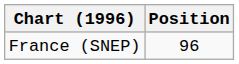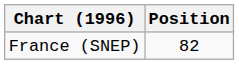France (SNEP) | Position: 96 -> 82
